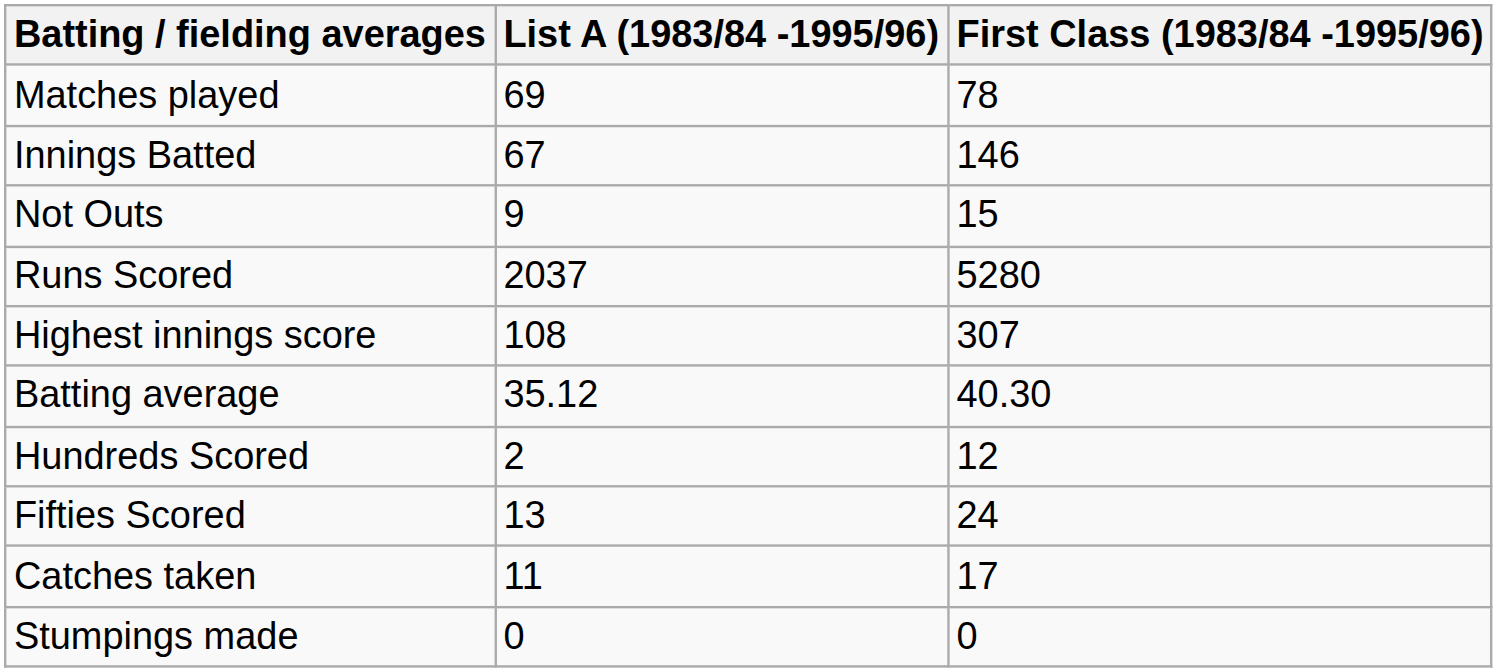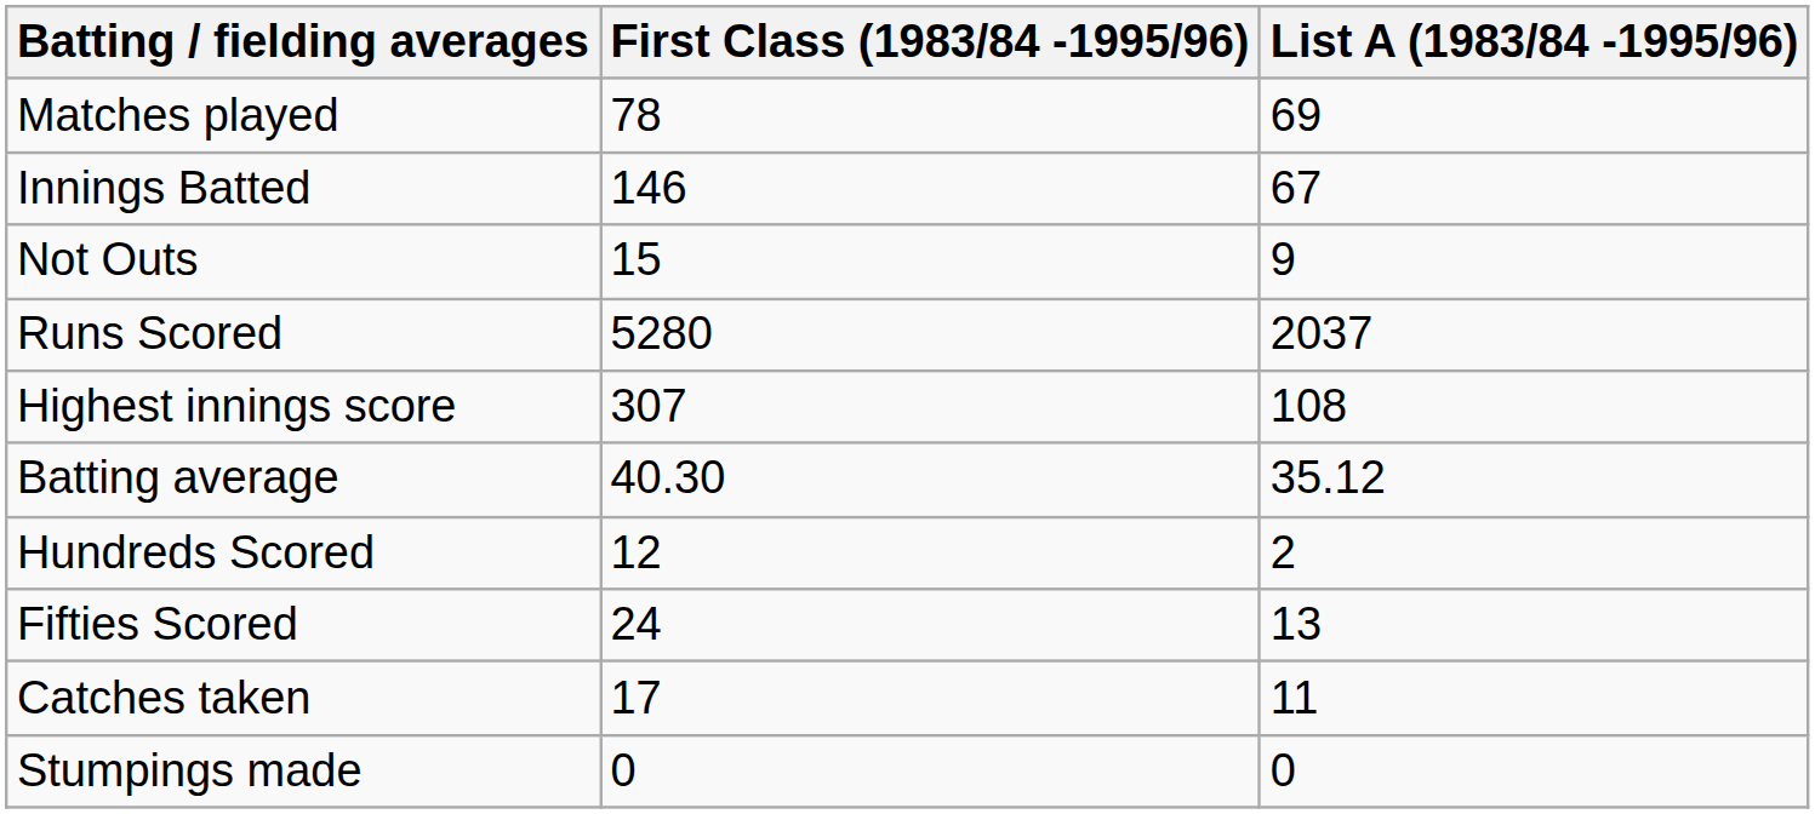columns swapped: First Class (1983/84 -1995/96) <-> List A (1983/84 -1995/96)
